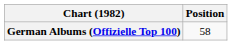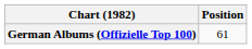German Albums (Offizielle Top 100) | Position: 58 -> 61
